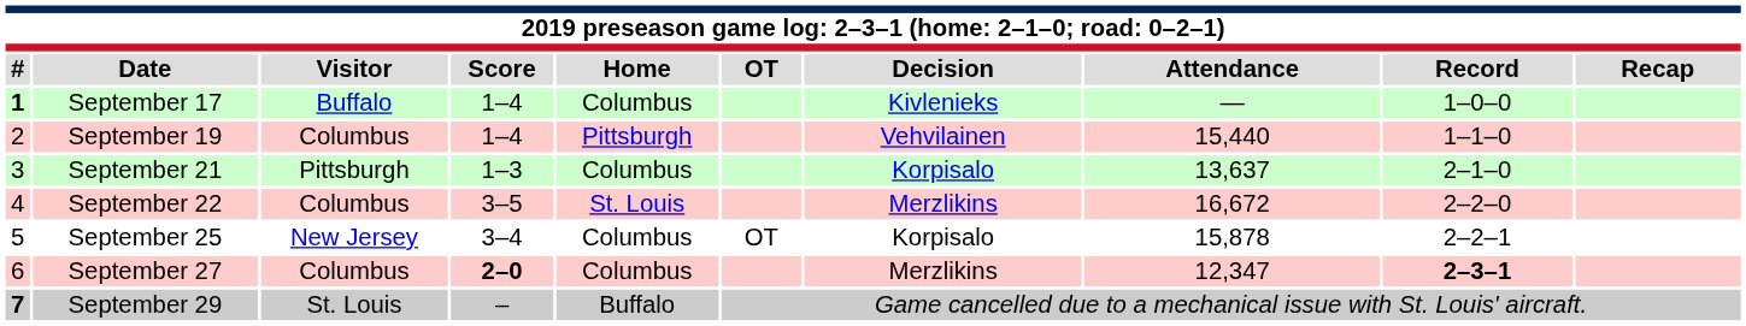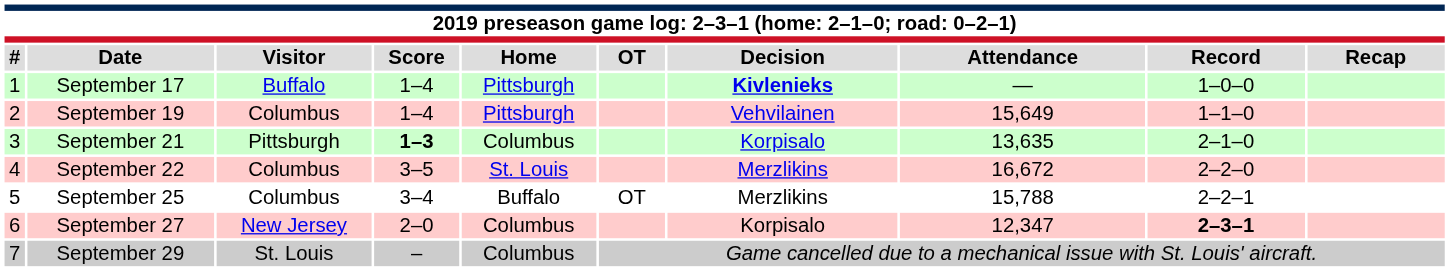September 17 | column 1: bold -> normal
September 17 | column 5: Columbus -> Pittsburgh
September 17 | column 7: normal -> bold
September 19 | column 8: 15,440 -> 15,649
September 21 | column 4: normal -> bold
September 21 | column 8: 13,637 -> 13,635
September 25 | column 3: New Jersey -> Columbus
September 25 | column 5: Columbus -> Buffalo
September 25 | column 7: Korpisalo -> Merzlikins
September 25 | column 8: 15,878 -> 15,788
September 27 | column 3: Columbus -> New Jersey
September 27 | column 4: bold -> normal
September 27 | column 7: Merzlikins -> Korpisalo
September 29 | column 1: bold -> normal
September 29 | column 5: Buffalo -> Columbus
